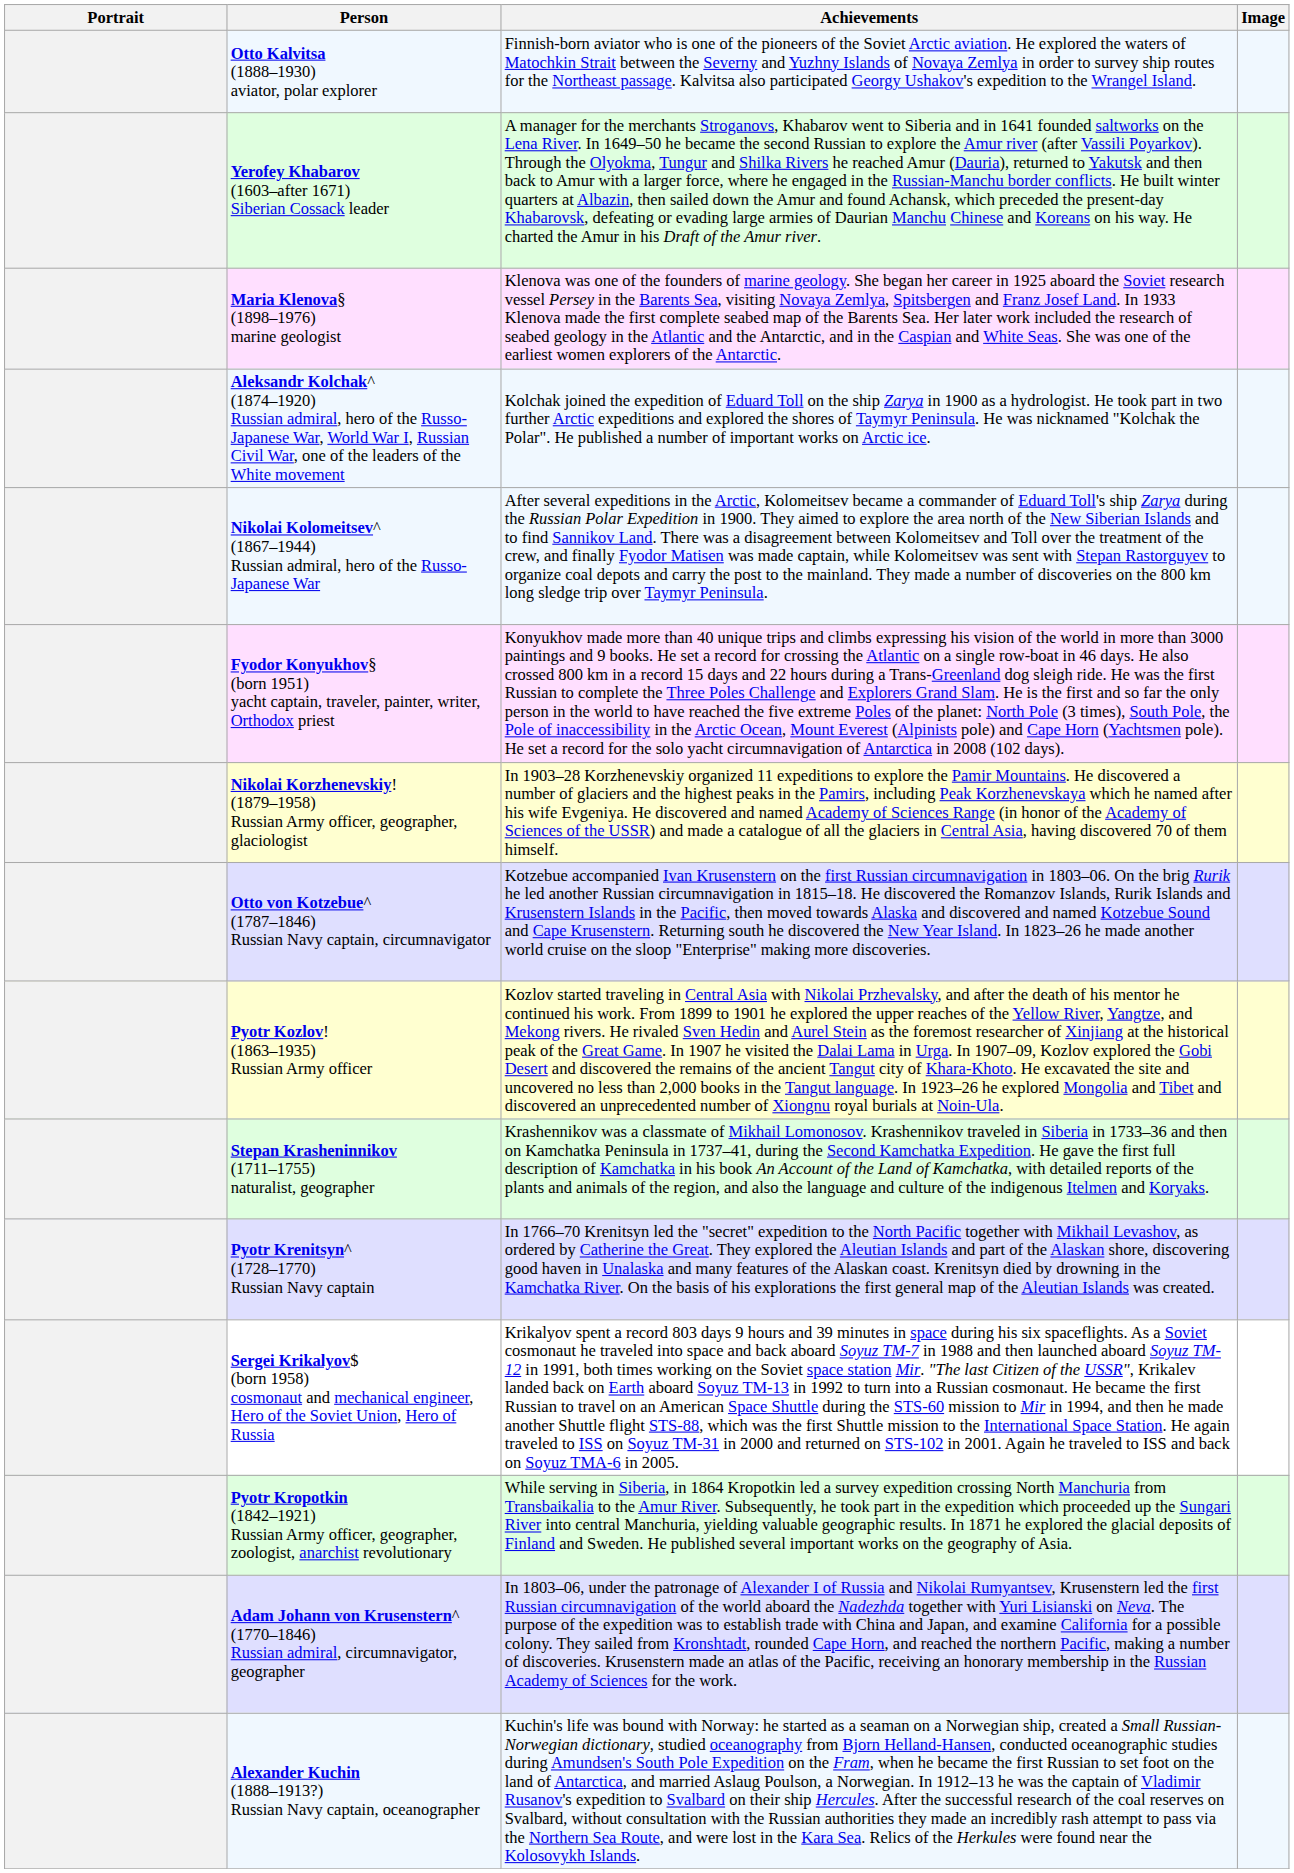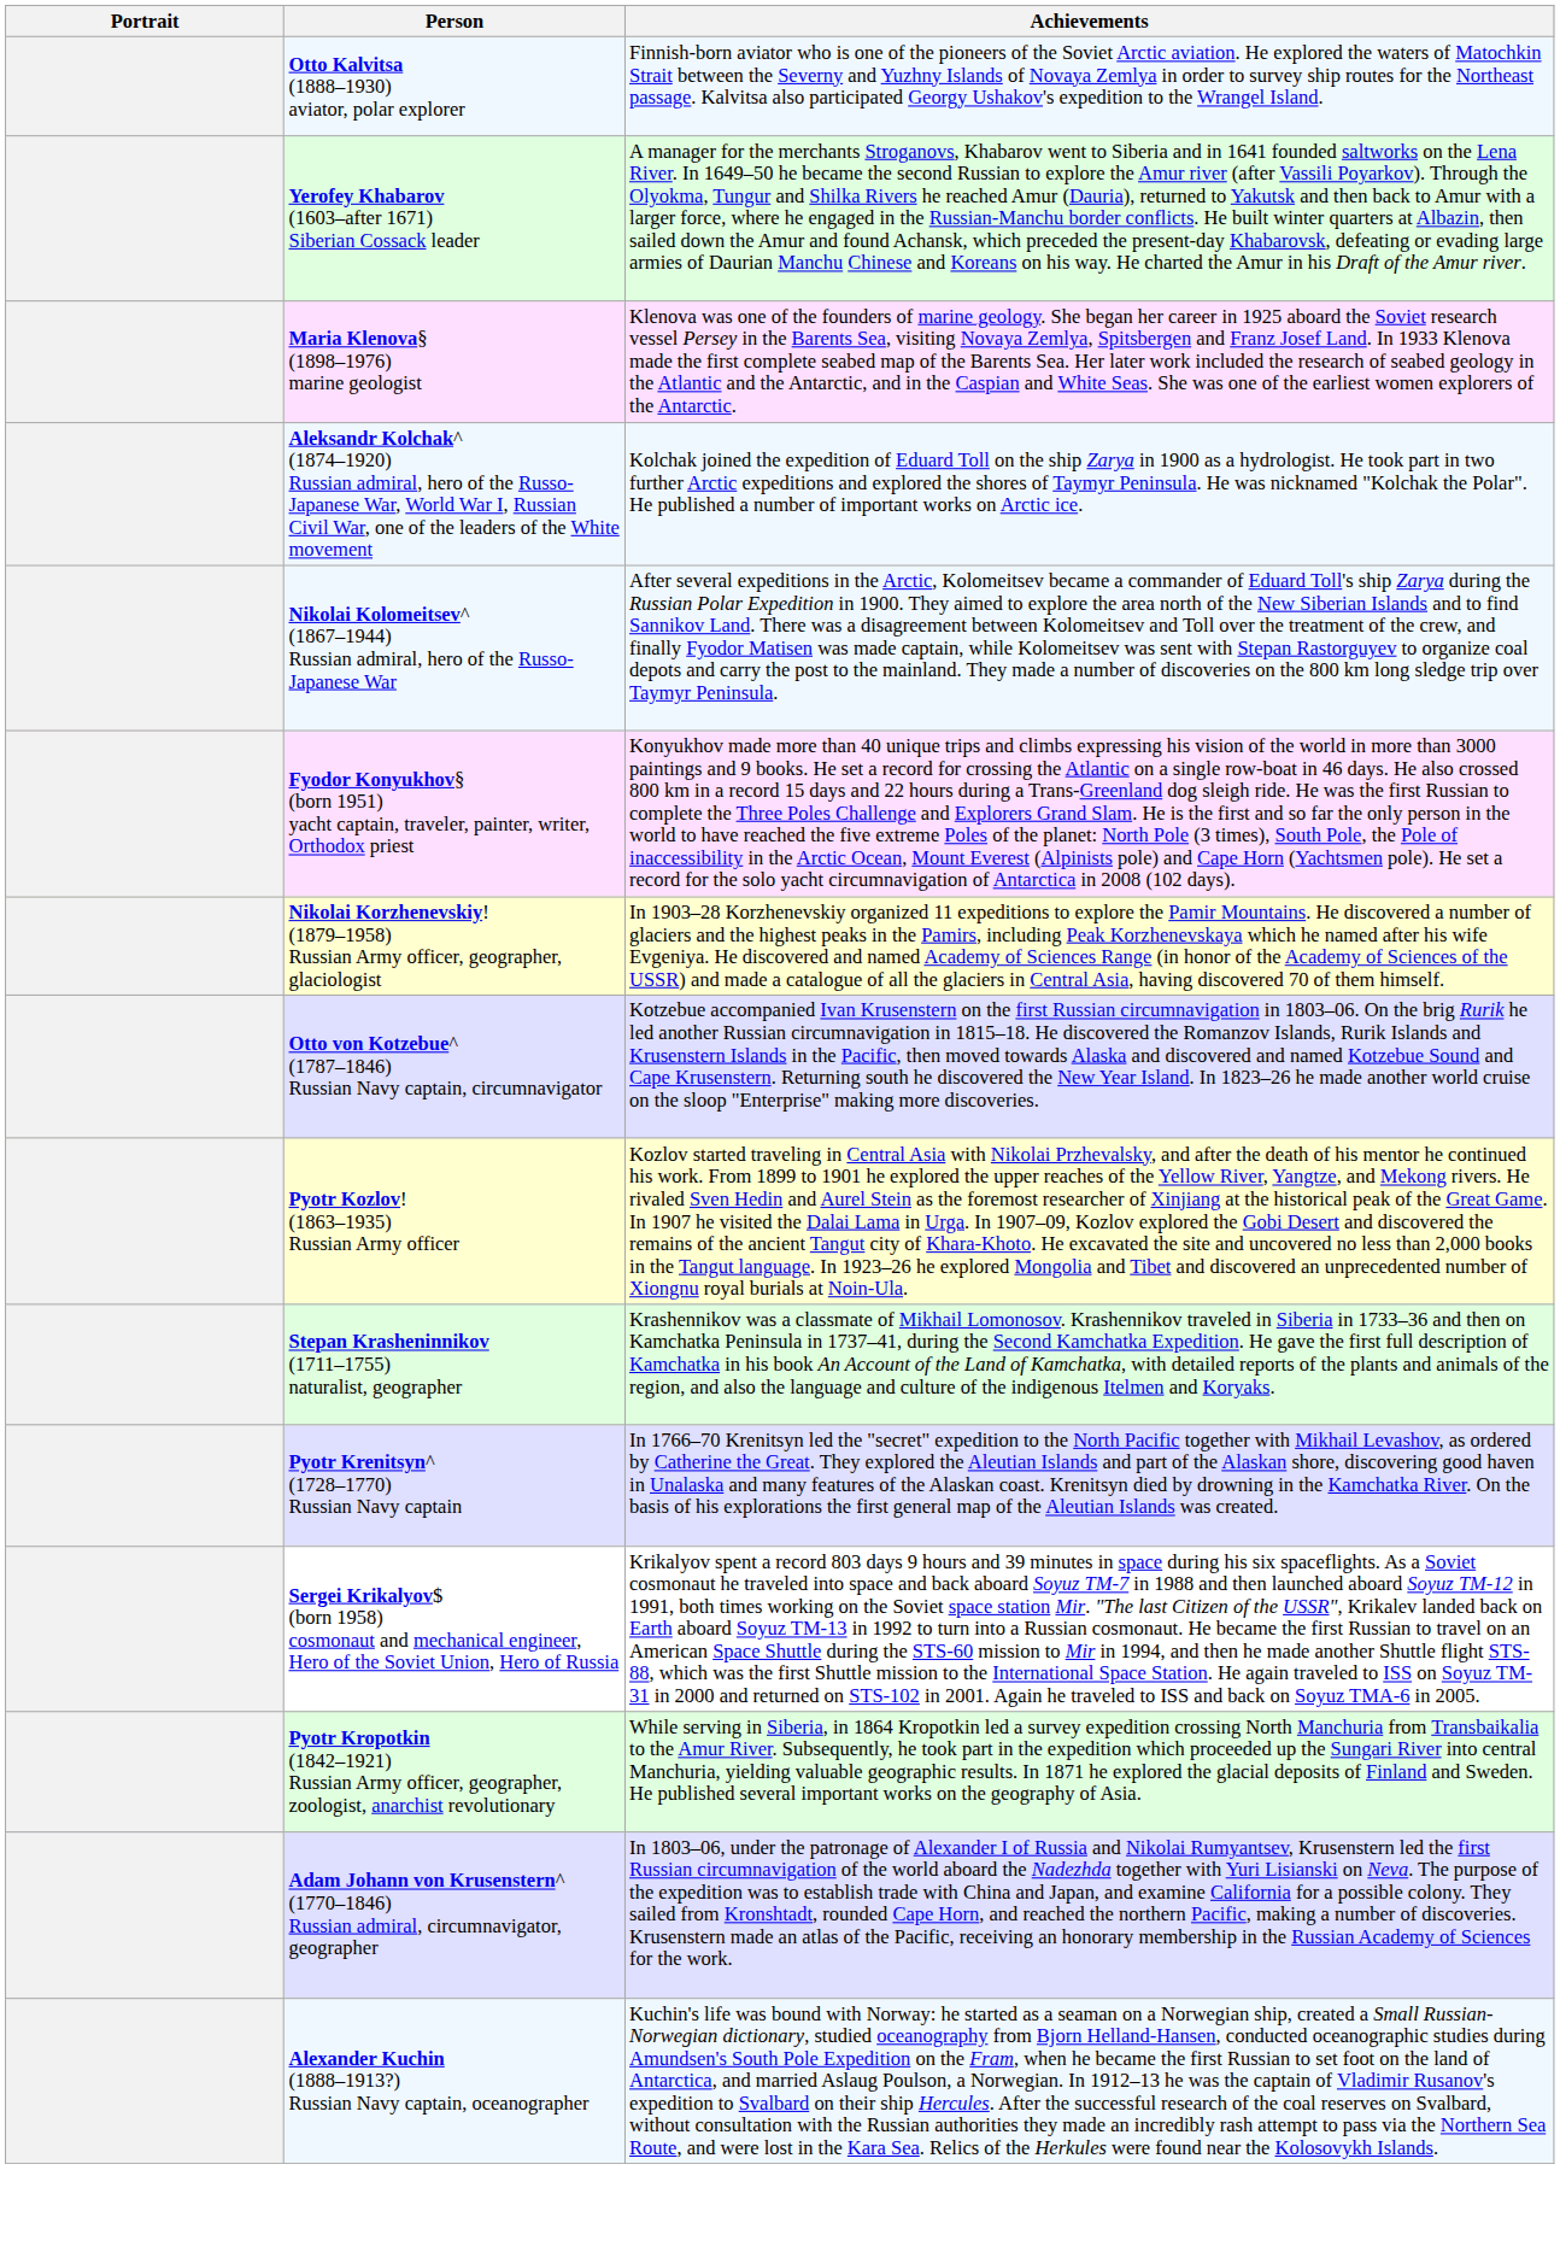- column: Image
